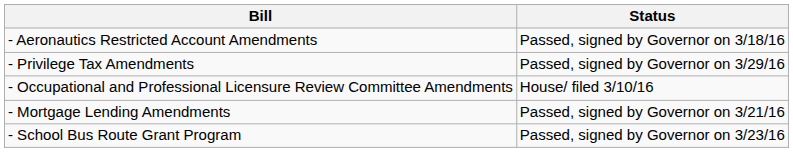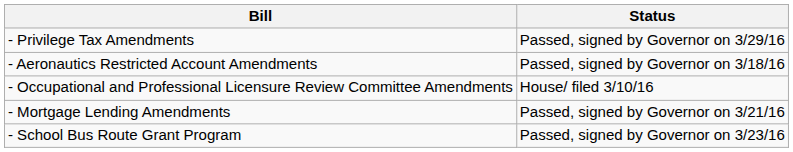rows swapped: - Privilege Tax Amendments <-> - Aeronautics Restricted Account Amendments
